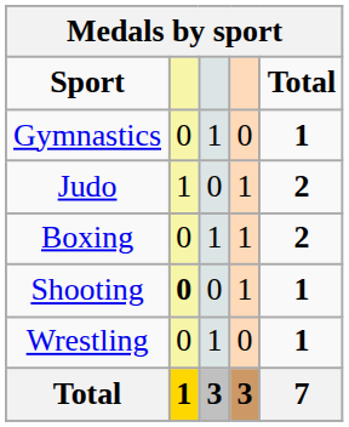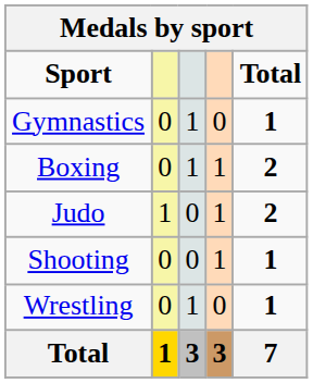rows swapped: Judo <-> Boxing
Shooting | column 2: bold -> normal
